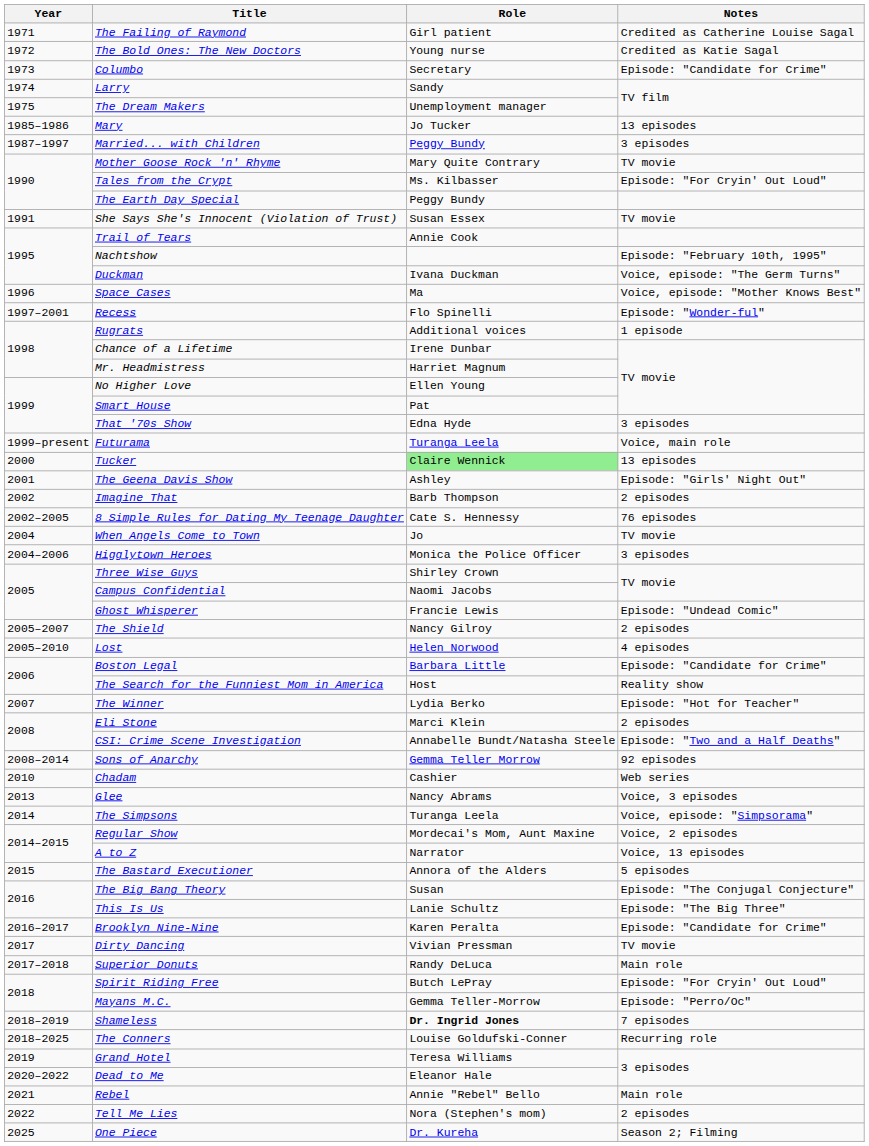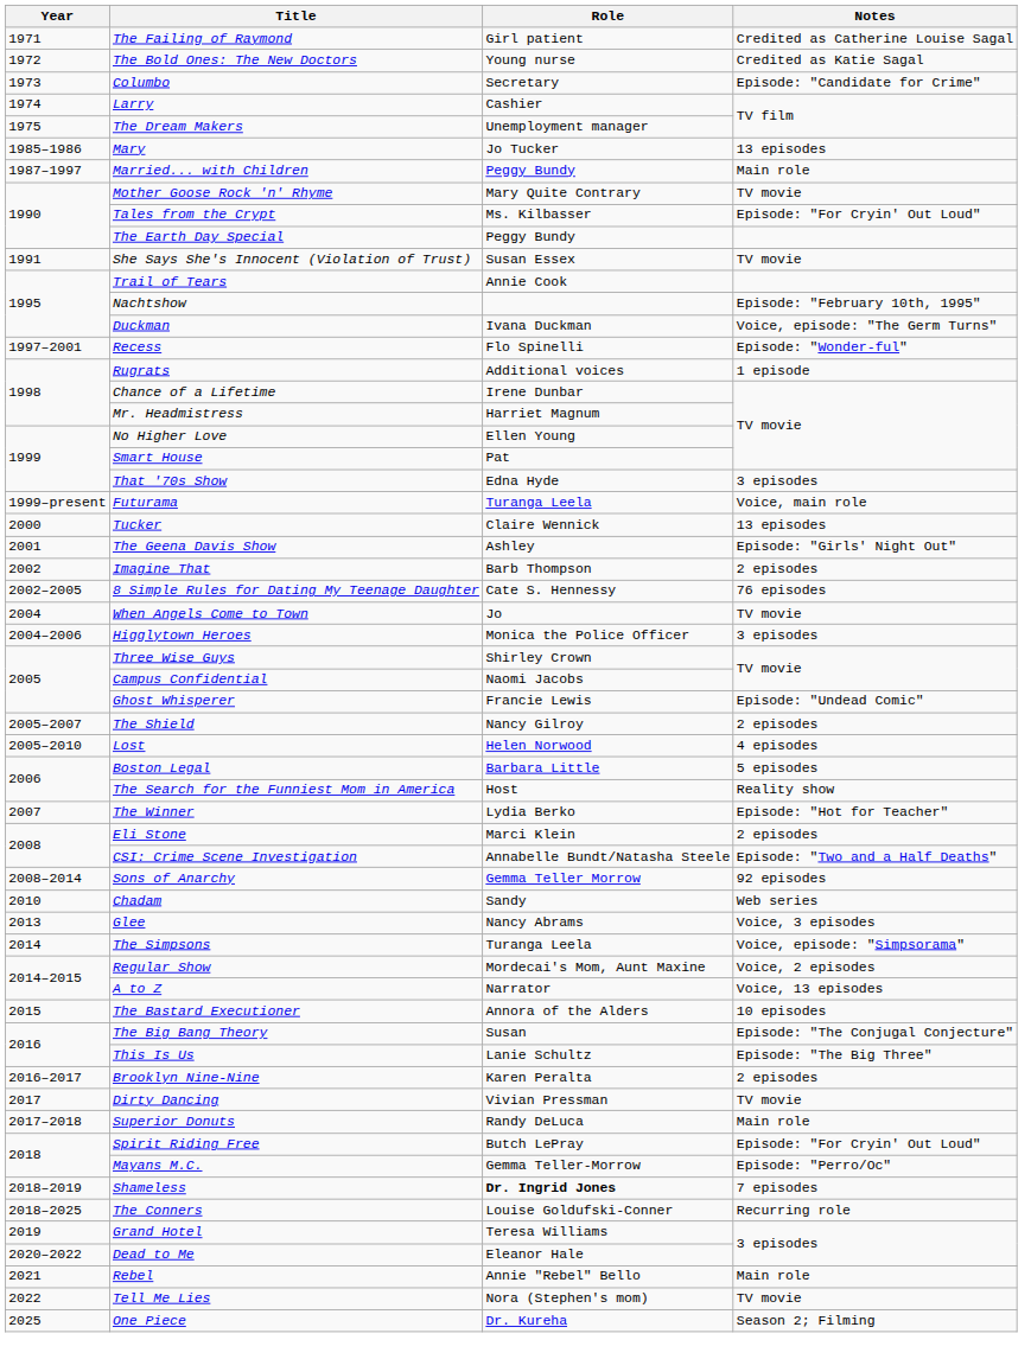Larry | Role: Sandy -> Cashier
Married... with Children | Notes: 3 episodes -> Main role
- row: 1996 | Space Cases | Ma | Voice, episode: "Mother Knows Best"
Tucker | Role: lightgreen background -> no background
Boston Legal | Notes: Episode: "Candidate for Crime" -> 5 episodes
Chadam | Role: Cashier -> Sandy
The Bastard Executioner | Notes: 5 episodes -> 10 episodes
Brooklyn Nine-Nine | Notes: Episode: "Candidate for Crime" -> 2 episodes
Tell Me Lies | Notes: 2 episodes -> TV movie
